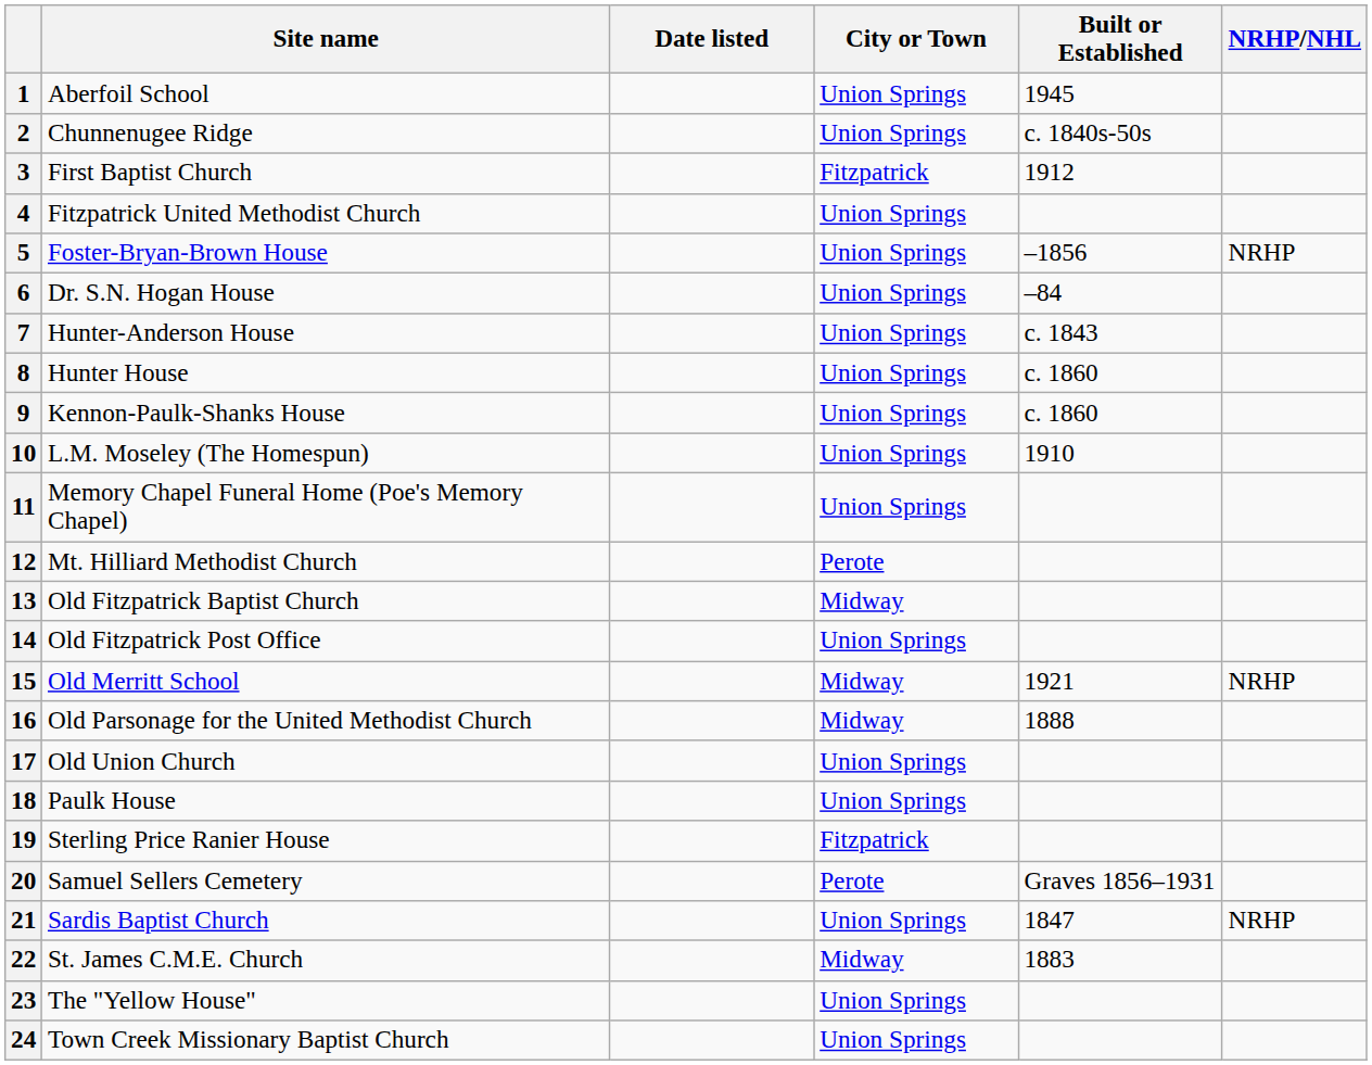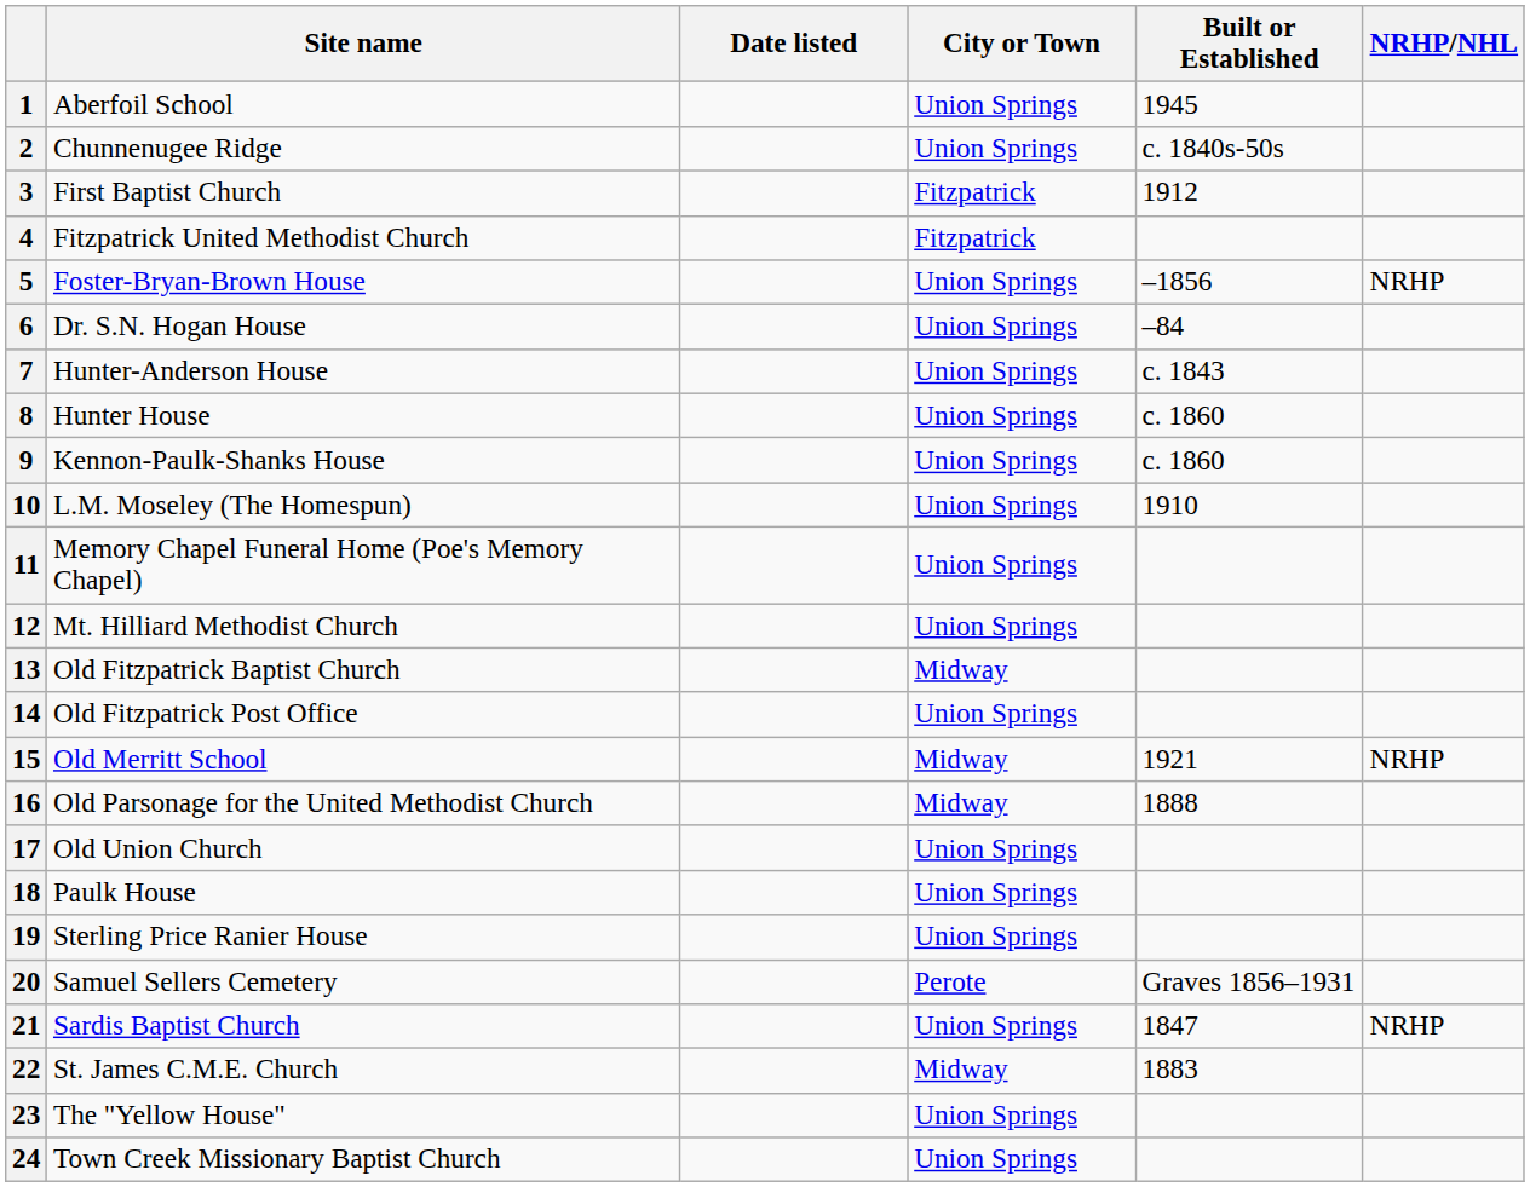4 | City or Town: Union Springs -> Fitzpatrick
12 | City or Town: Perote -> Union Springs
19 | City or Town: Fitzpatrick -> Union Springs
